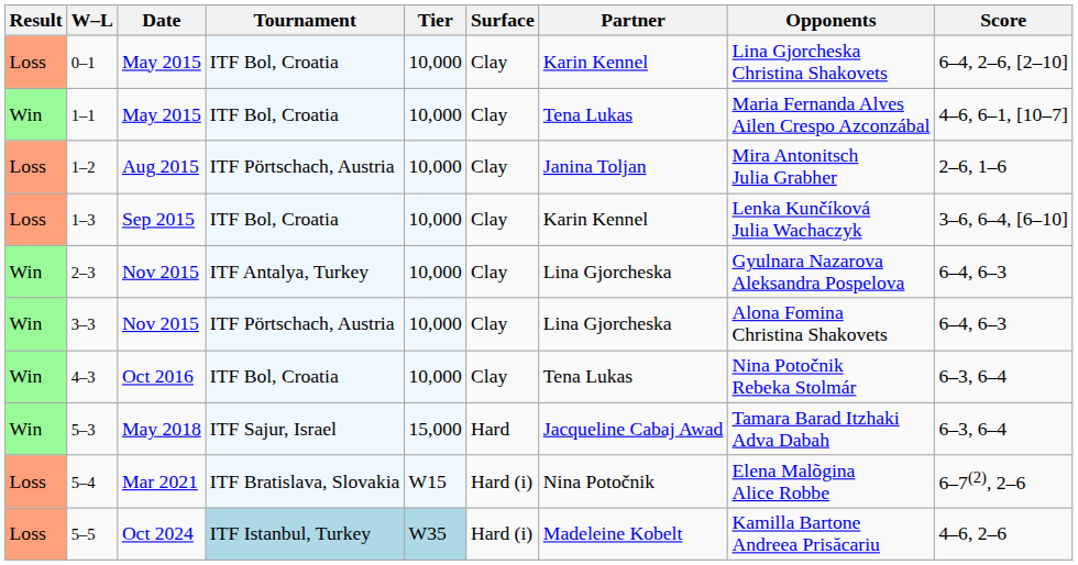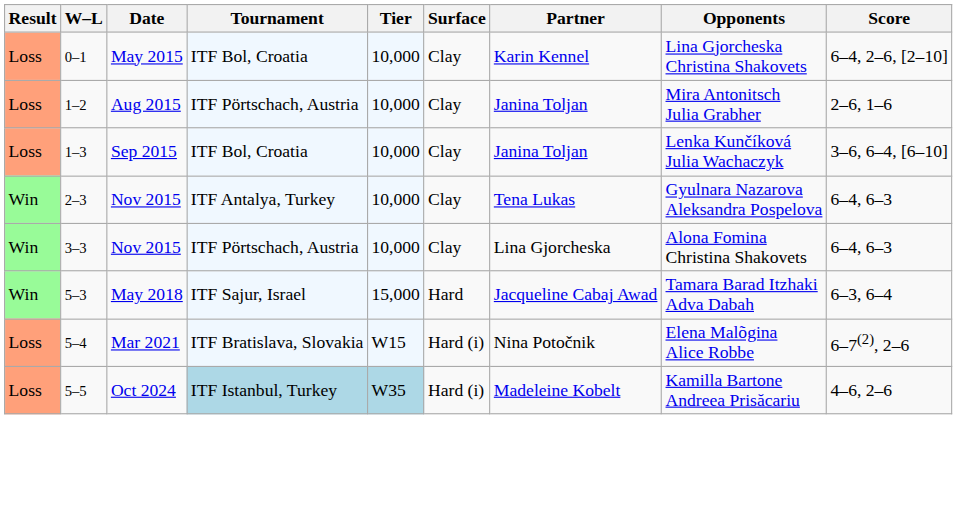- row: Win | 1–1 | May 2015 | ITF Bol, Croatia | 10,000 | Clay | Tena Lukas | Maria Fernanda Alves Ailen Crespo Azconzábal | 4–6, 6–1, [10–7]
1–3 | Partner: Karin Kennel -> Janina Toljan
2–3 | Partner: Lina Gjorcheska -> Tena Lukas
- row: Win | 4–3 | Oct 2016 | ITF Bol, Croatia | 10,000 | Clay | Tena Lukas | Nina Potočnik Rebeka Stolmár | 6–3, 6–4
